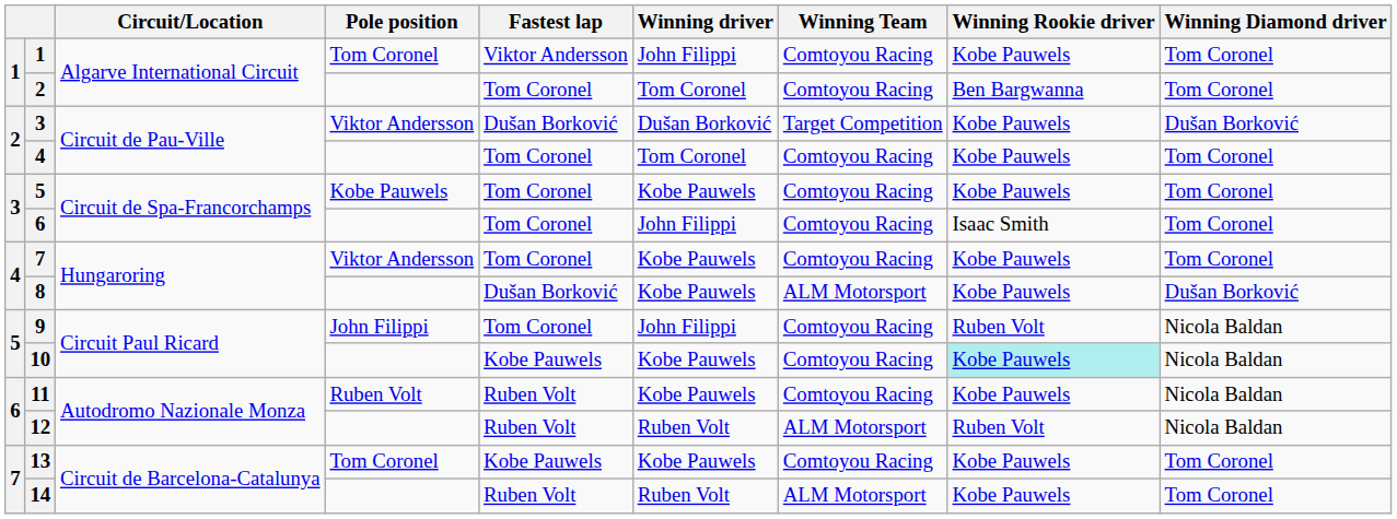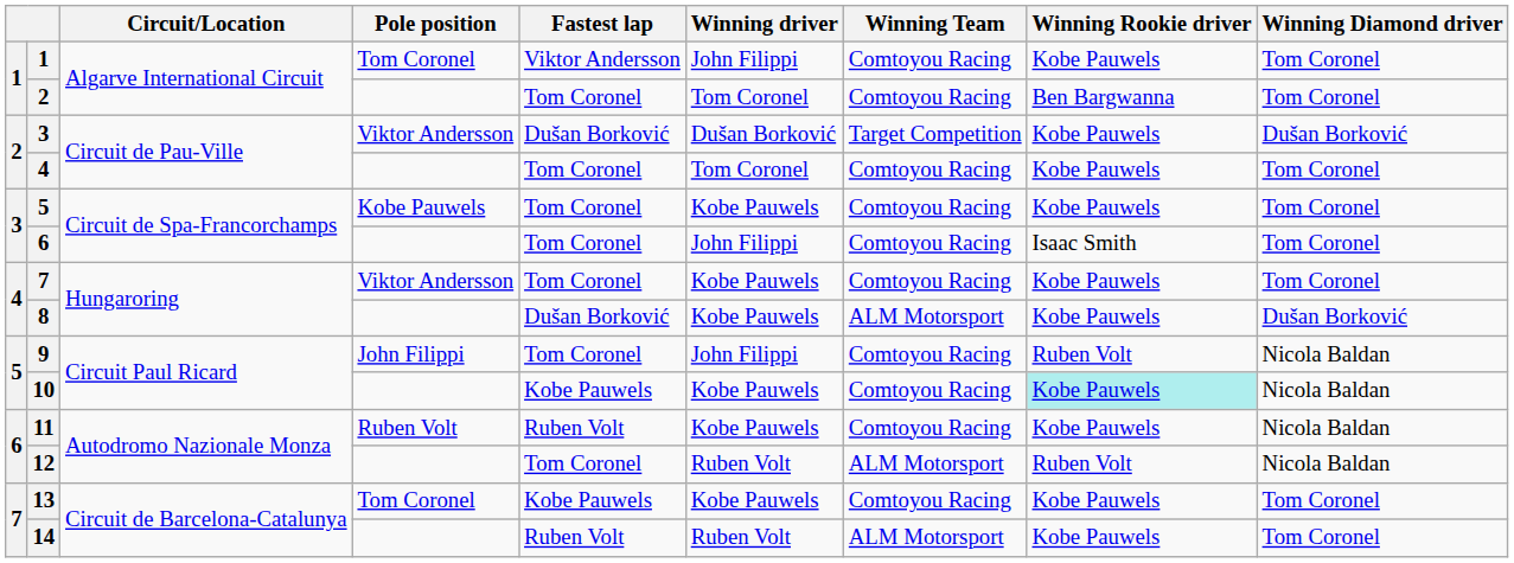12 | Fastest lap: Ruben Volt -> Tom Coronel
